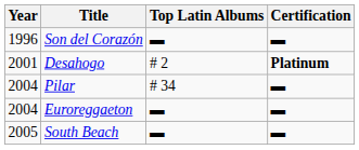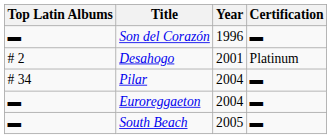columns swapped: Year <-> Top Latin Albums
Desahogo | Certification: bold -> normal
